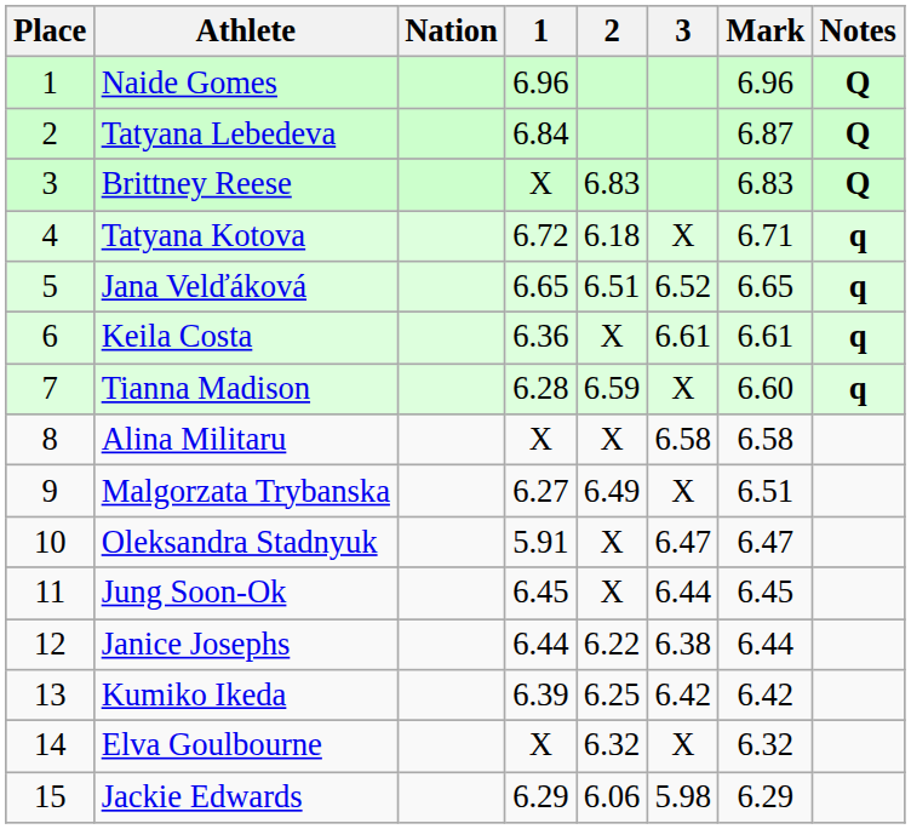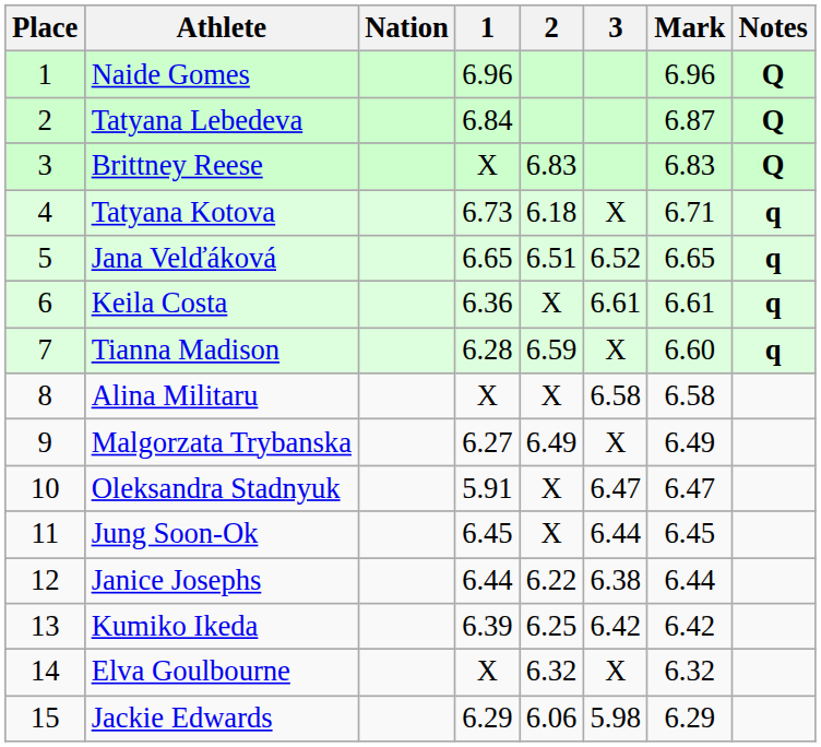Tatyana Kotova | 1: 6.72 -> 6.73
Malgorzata Trybanska | Mark: 6.51 -> 6.49
